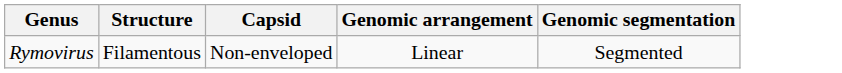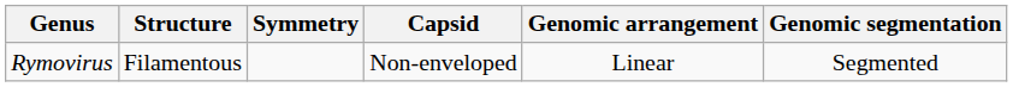+ column: Symmetry
